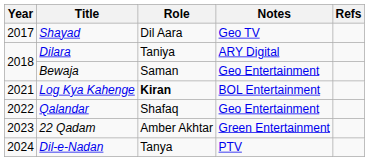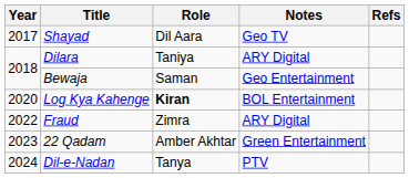Log Kya Kahenge | Year: 2021 -> 2020
+ row: 2022 | Fraud | Zimra | ARY Digital
- row: 2022 | Qalandar | Shafaq | Geo Entertainment
